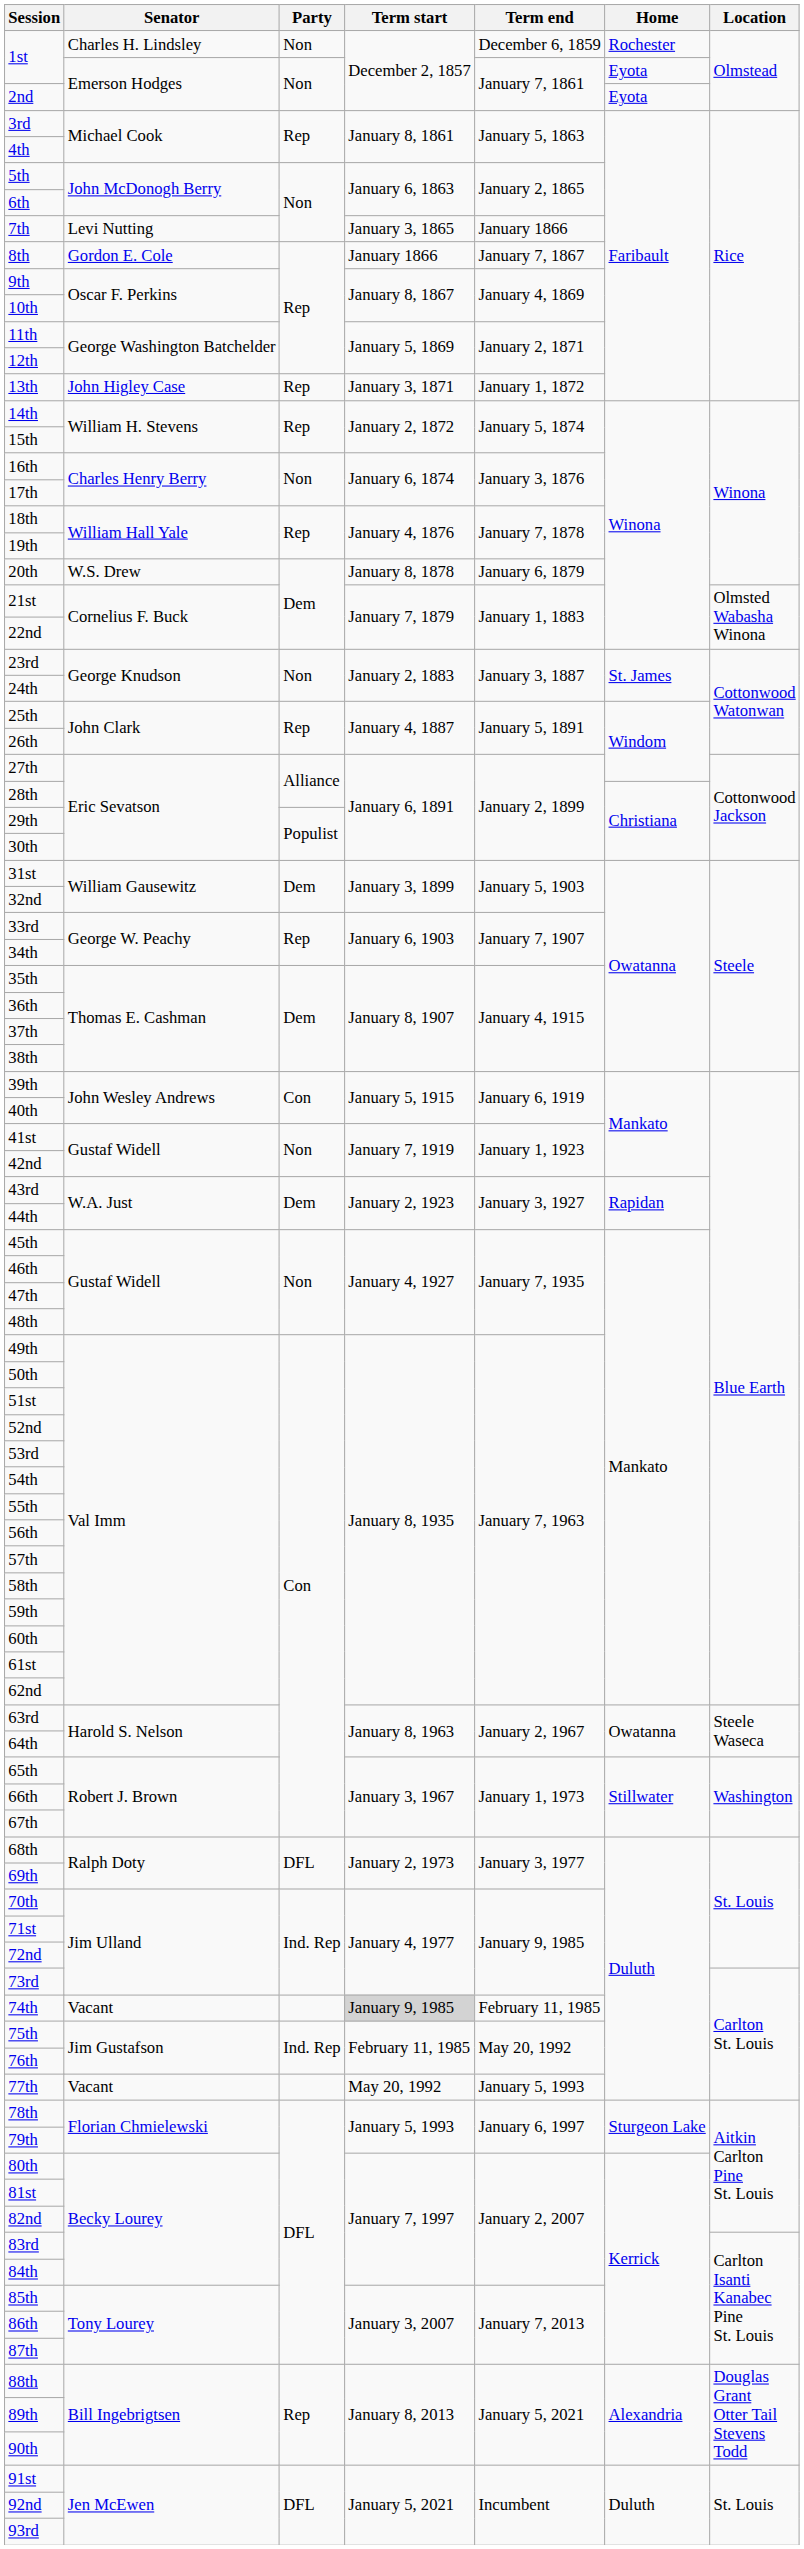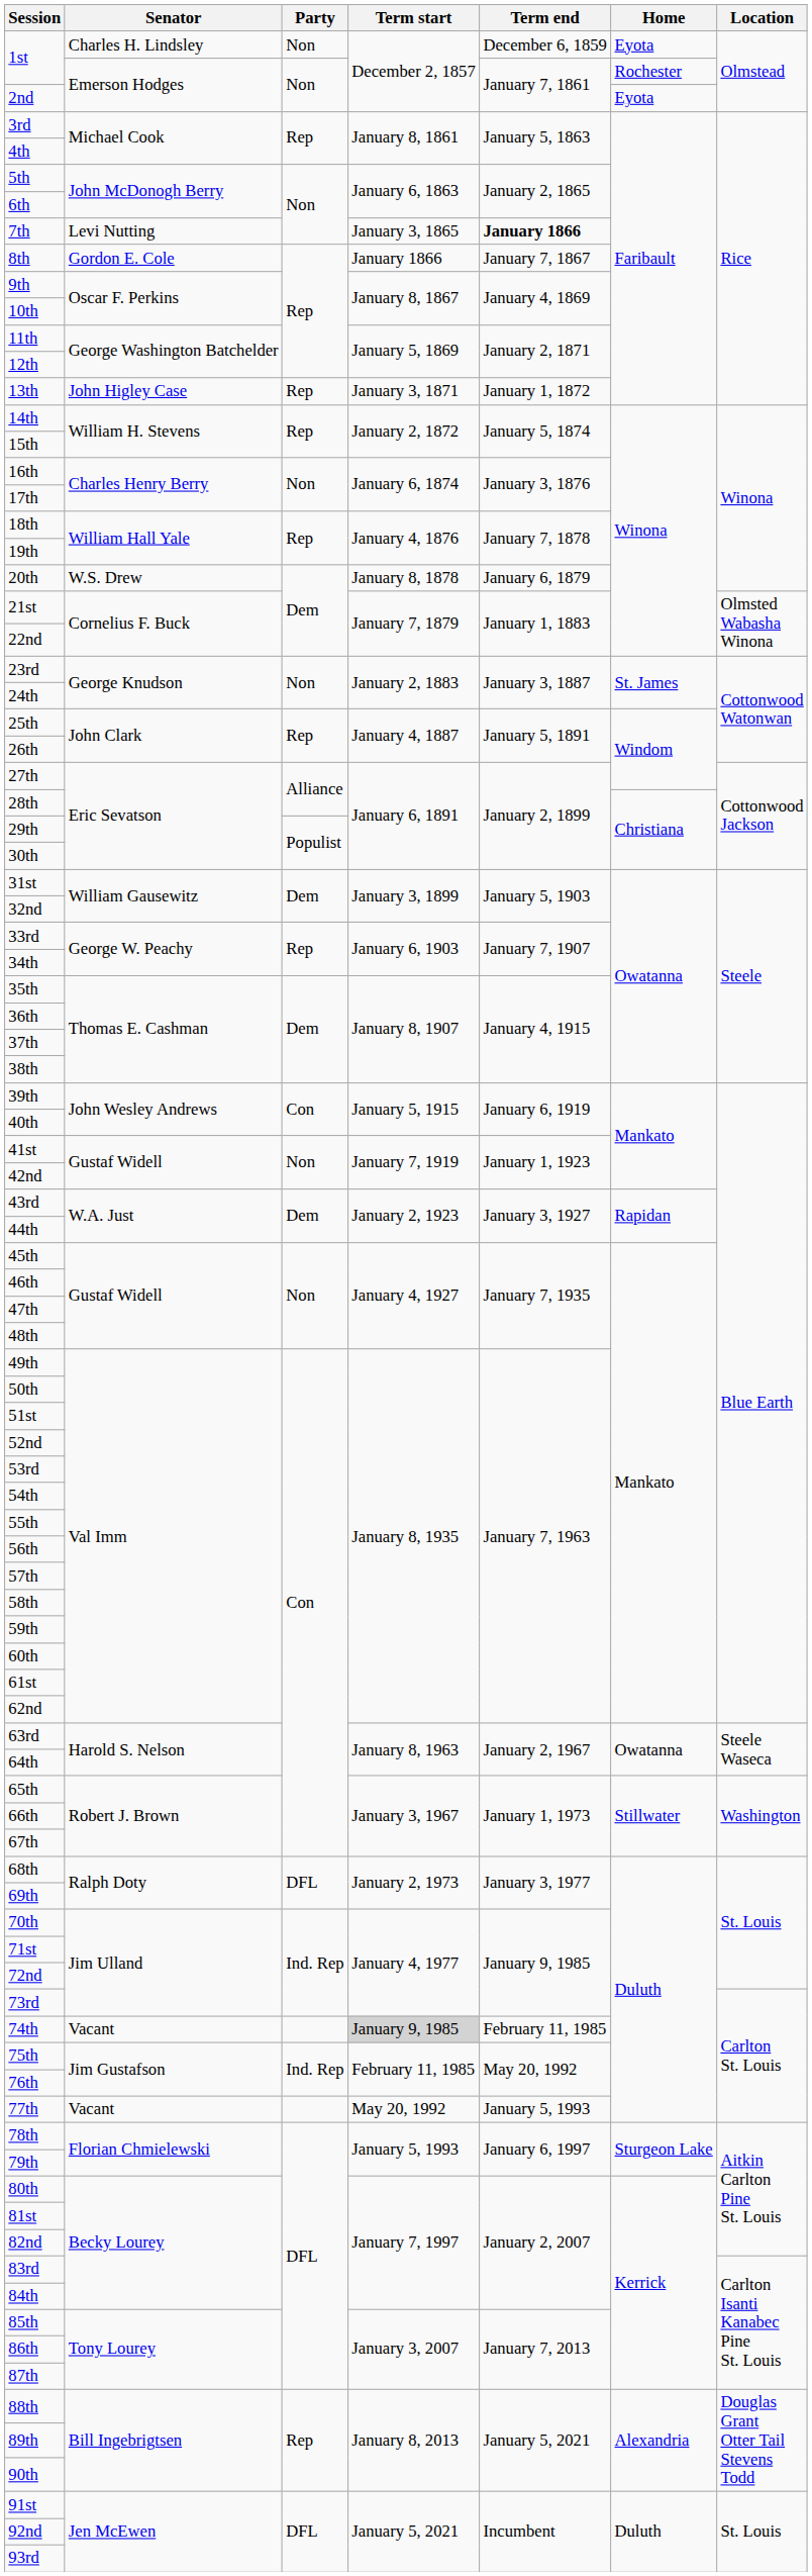1st / Charles H. Lindsley | Home: Rochester -> Eyota
1st / Emerson Hodges | Home: Eyota -> Rochester
7th | Term end: normal -> bold
